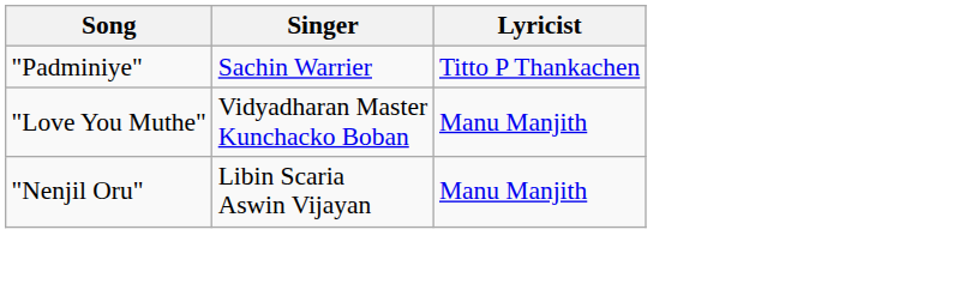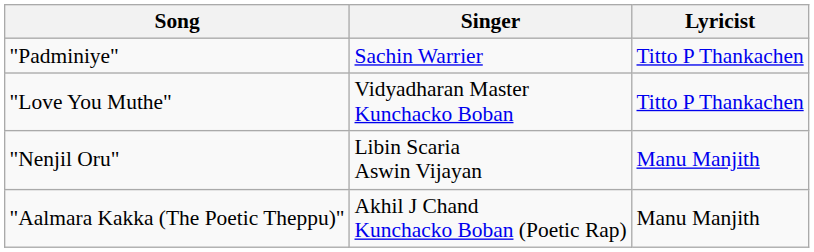"Love You Muthe" | Lyricist: Manu Manjith -> Titto P Thankachen
+ row: "Aalmara Kakka (The Poetic Theppu)" | Akhil J Chand Kunchacko Boban (Poetic Rap) | Manu Manjith
